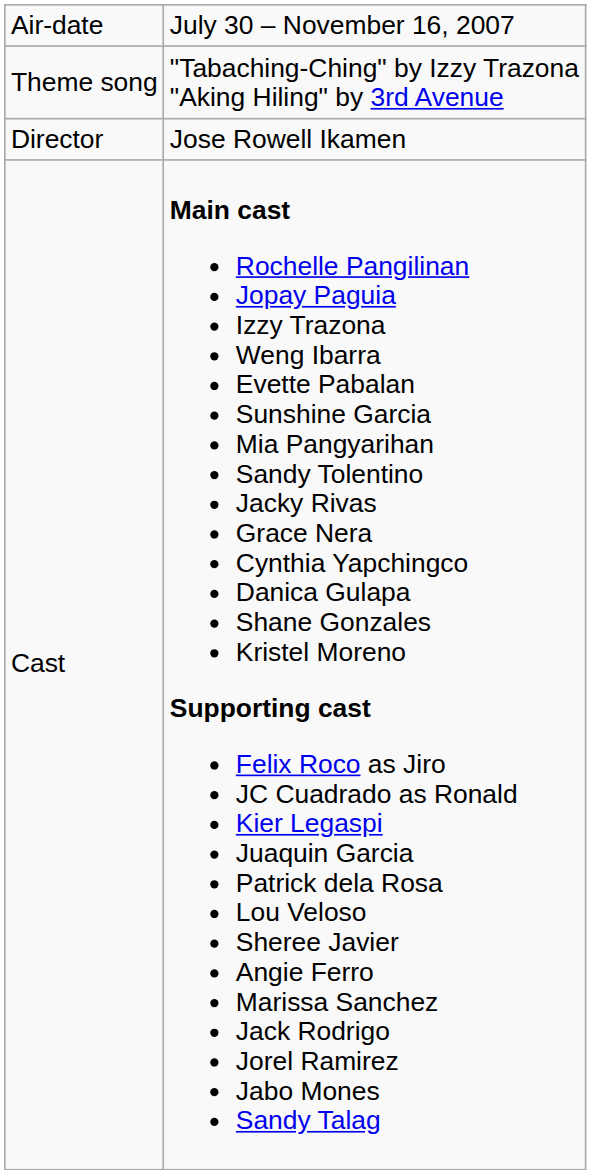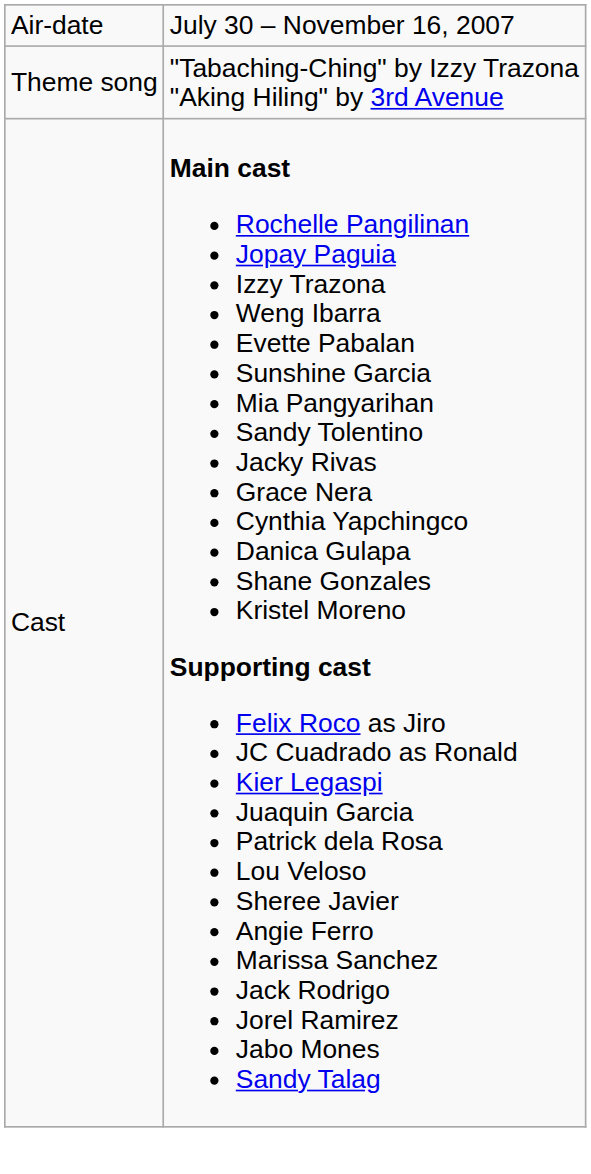- row: Director | Jose Rowell Ikamen
